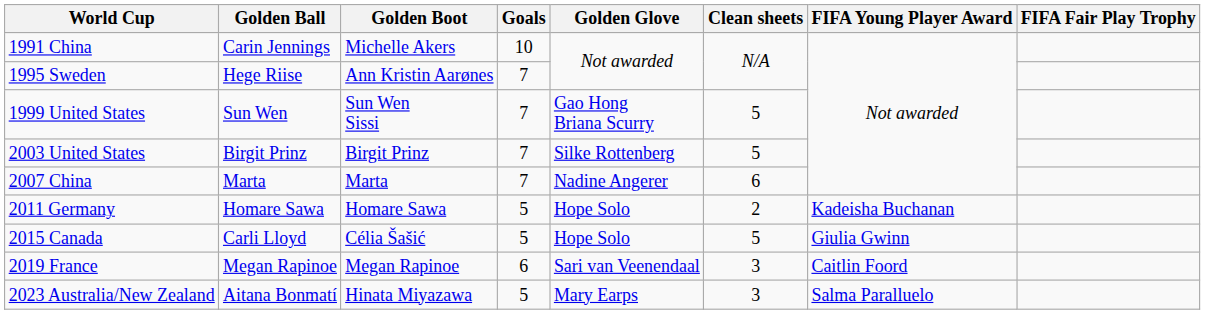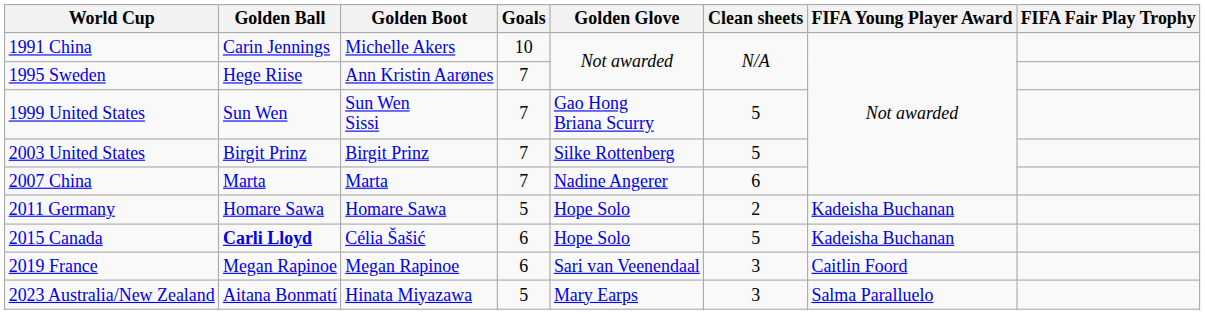2015 Canada | Golden Ball: normal -> bold
2015 Canada | Goals: 5 -> 6
2015 Canada | FIFA Young Player Award: Giulia Gwinn -> Kadeisha Buchanan
